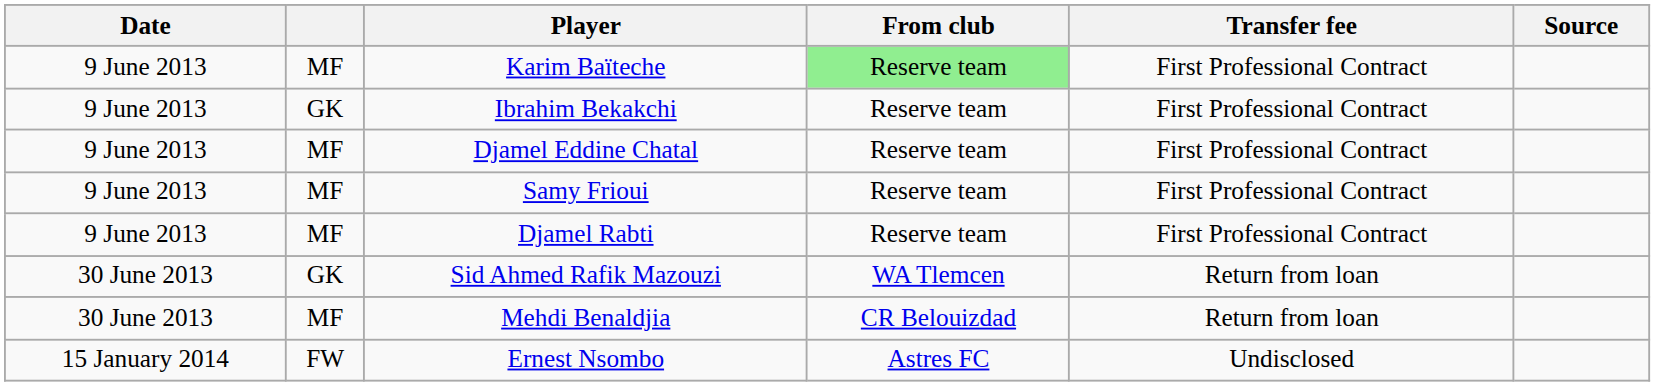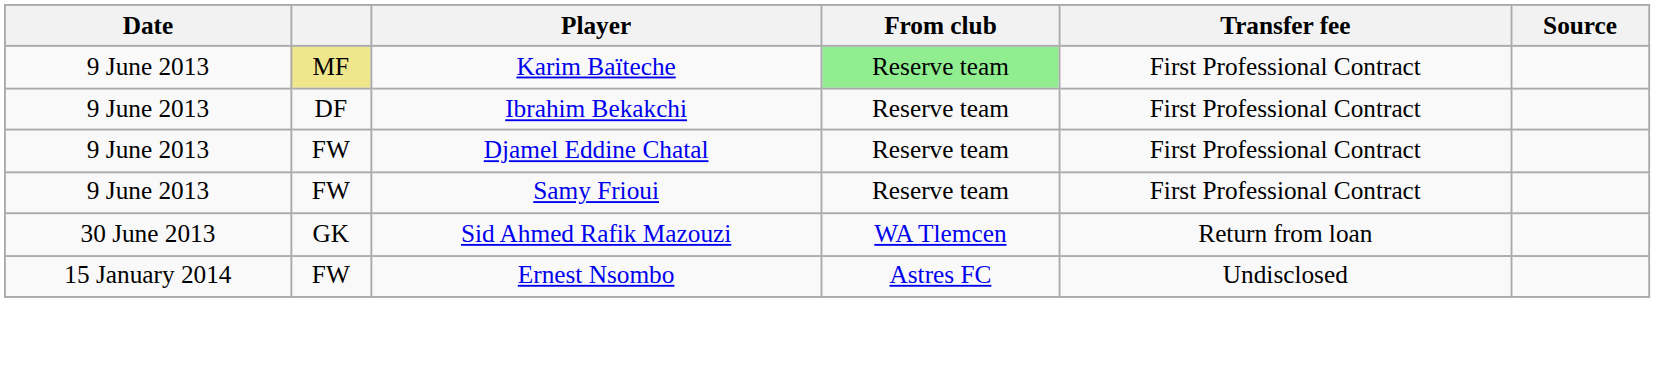Karim Baïteche | column 2: no background -> khaki background
Ibrahim Bekakchi | column 2: GK -> DF
Djamel Eddine Chatal | column 2: MF -> FW
Samy Frioui | column 2: MF -> FW
- row: 9 June 2013 | MF | Djamel Rabti | Reserve team | First Professional Contract
- row: 30 June 2013 | MF | Mehdi Benaldjia | CR Belouizdad | Return from loan
